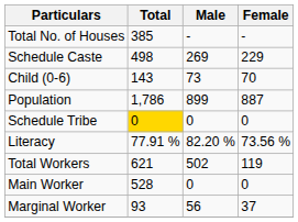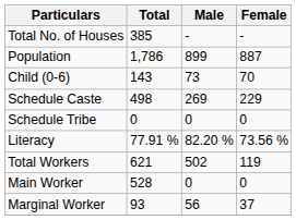rows swapped: Population <-> Schedule Caste
Schedule Tribe | Total: gold background -> no background
